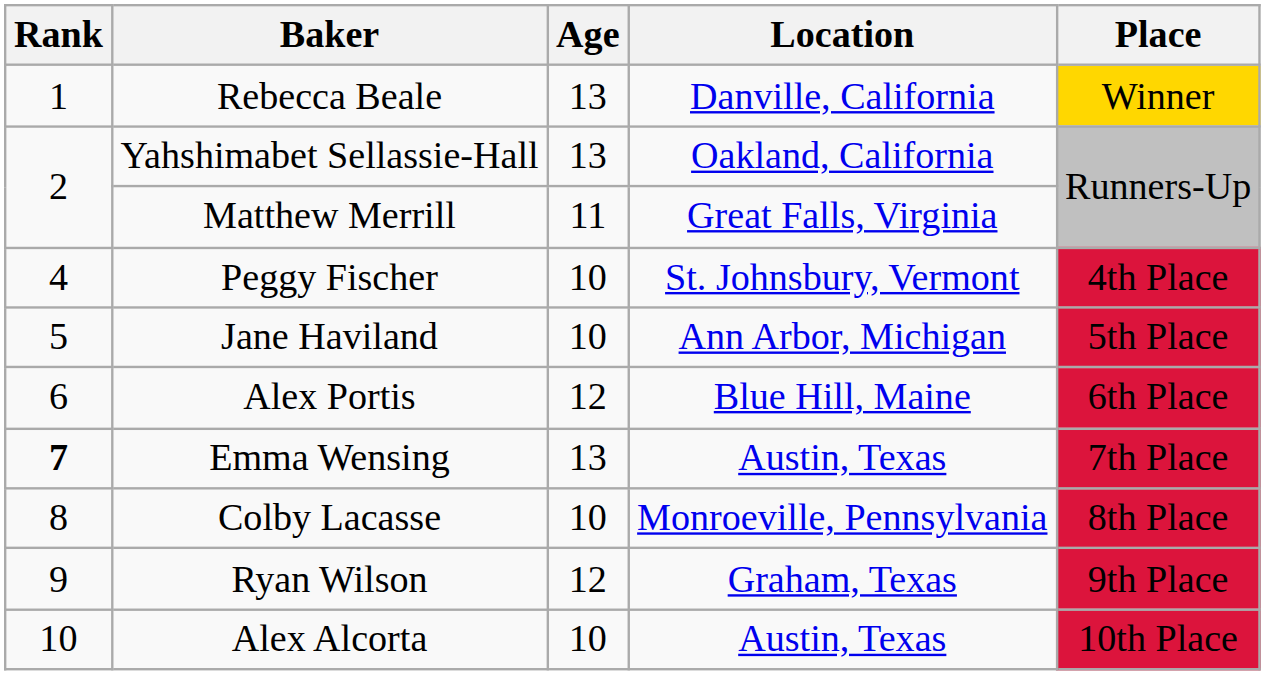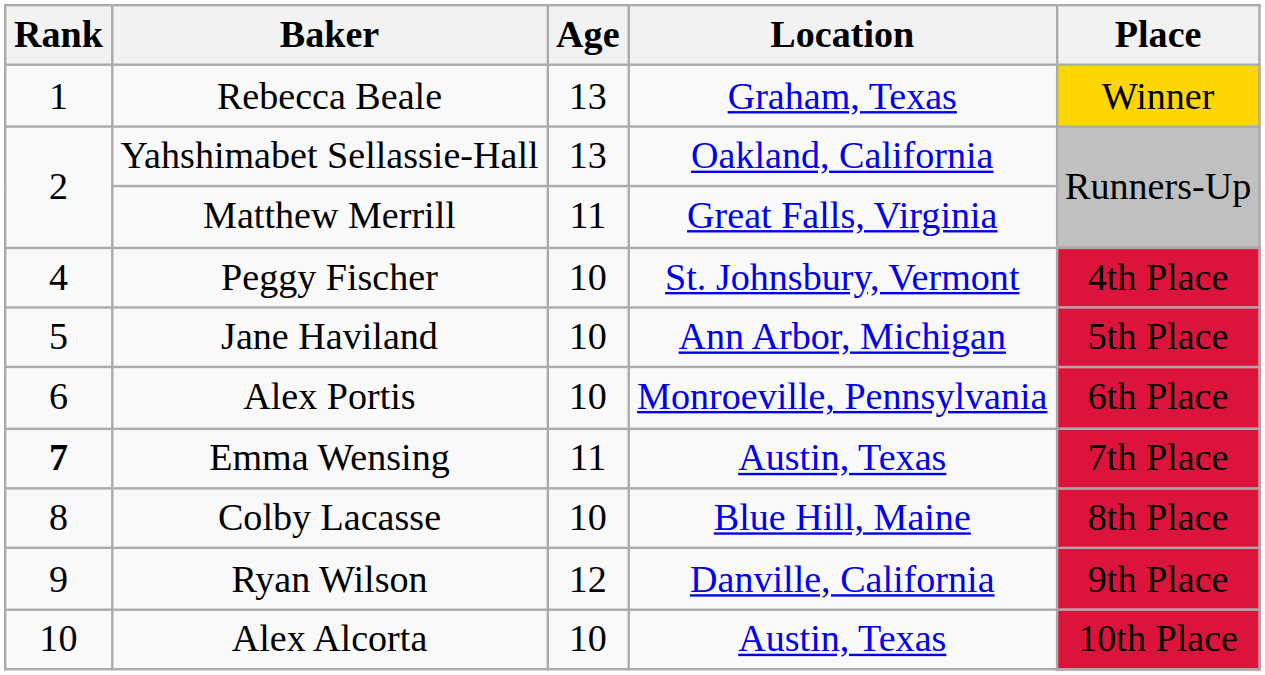Rebecca Beale | Location: Danville, California -> Graham, Texas
Alex Portis | Age: 12 -> 10
Alex Portis | Location: Blue Hill, Maine -> Monroeville, Pennsylvania
Emma Wensing | Age: 13 -> 11
Colby Lacasse | Location: Monroeville, Pennsylvania -> Blue Hill, Maine
Ryan Wilson | Location: Graham, Texas -> Danville, California
